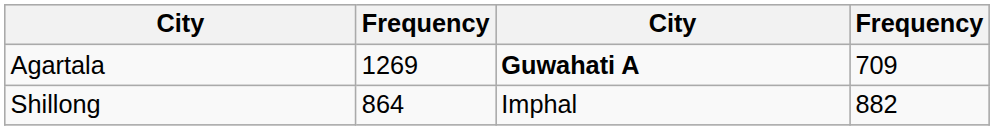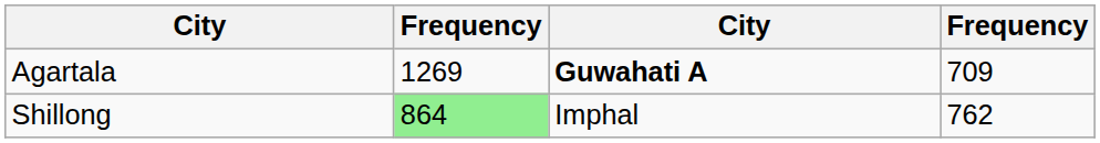Shillong | column 2: no background -> lightgreen background
Shillong | column 4: 882 -> 762
